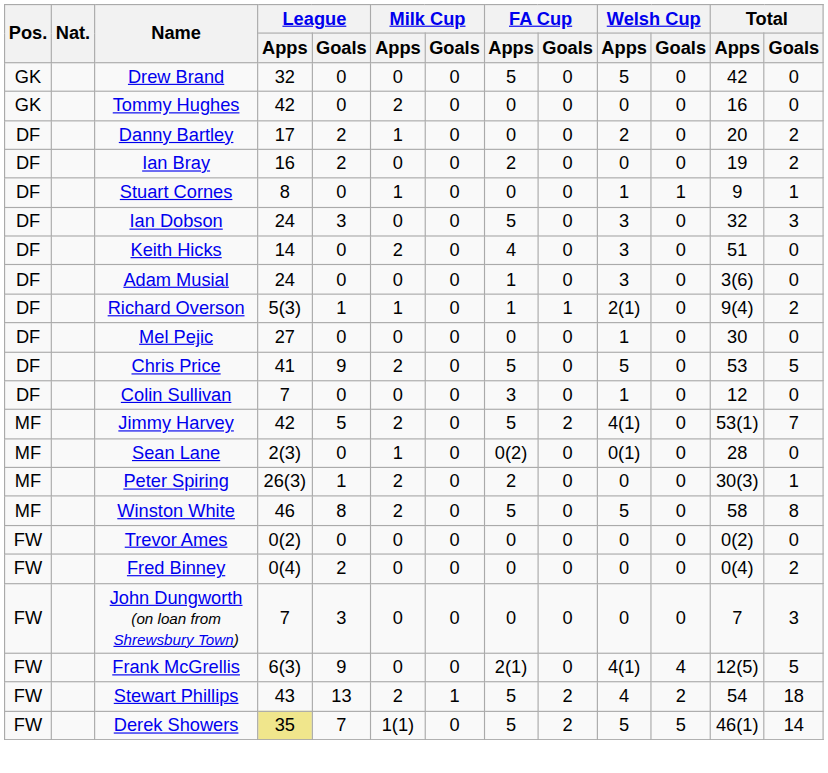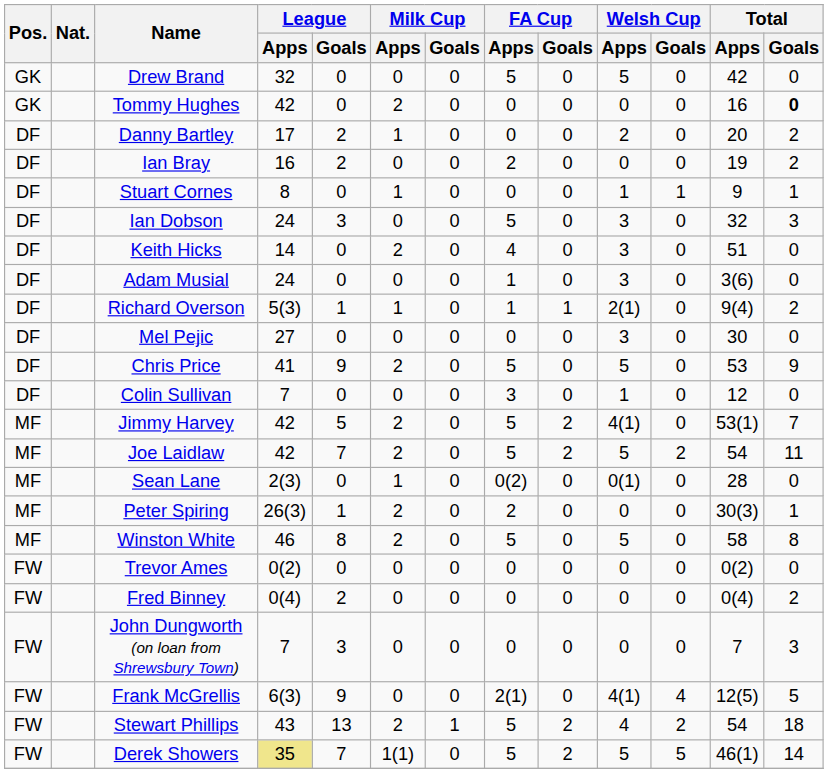Tommy Hughes | Total / Goals: normal -> bold
Mel Pejic | Welsh Cup / Apps: 1 -> 3
Chris Price | Total / Goals: 5 -> 9
+ row: MF | Joe Laidlaw | 42 | 7 | 2 | 0 | 5 | 2 | 5 | 2 | 54 | 11
